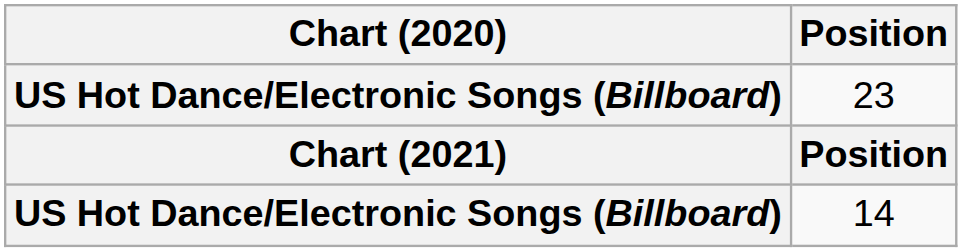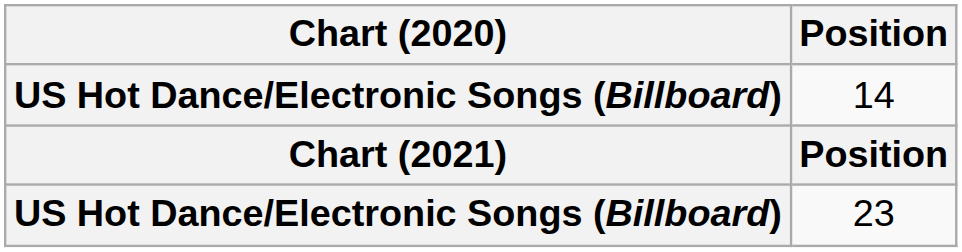rows swapped: 14 <-> 23
